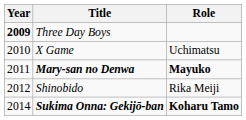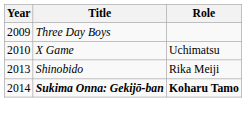Three Day Boys | Year: bold -> normal
- row: 2011 | Mary-san no Denwa | Mayuko
Shinobido | Year: 2012 -> 2013
